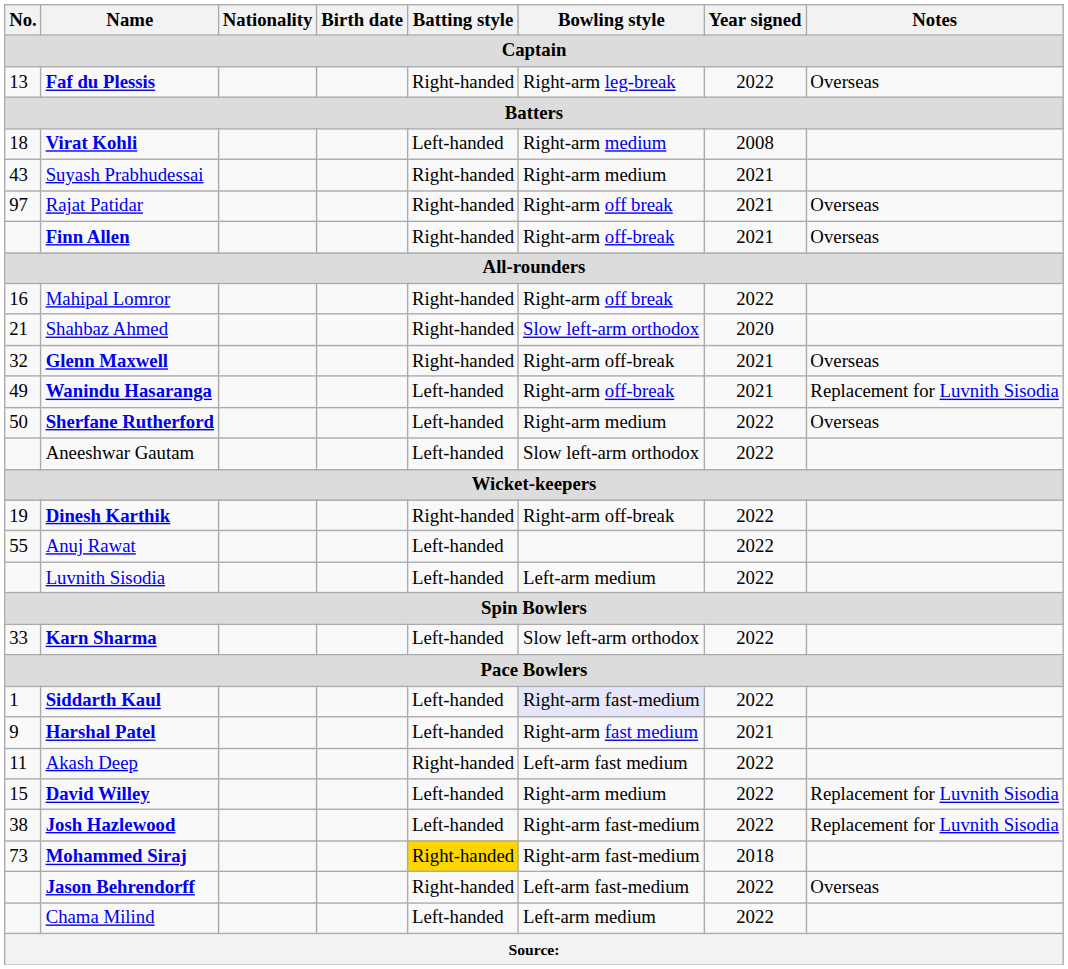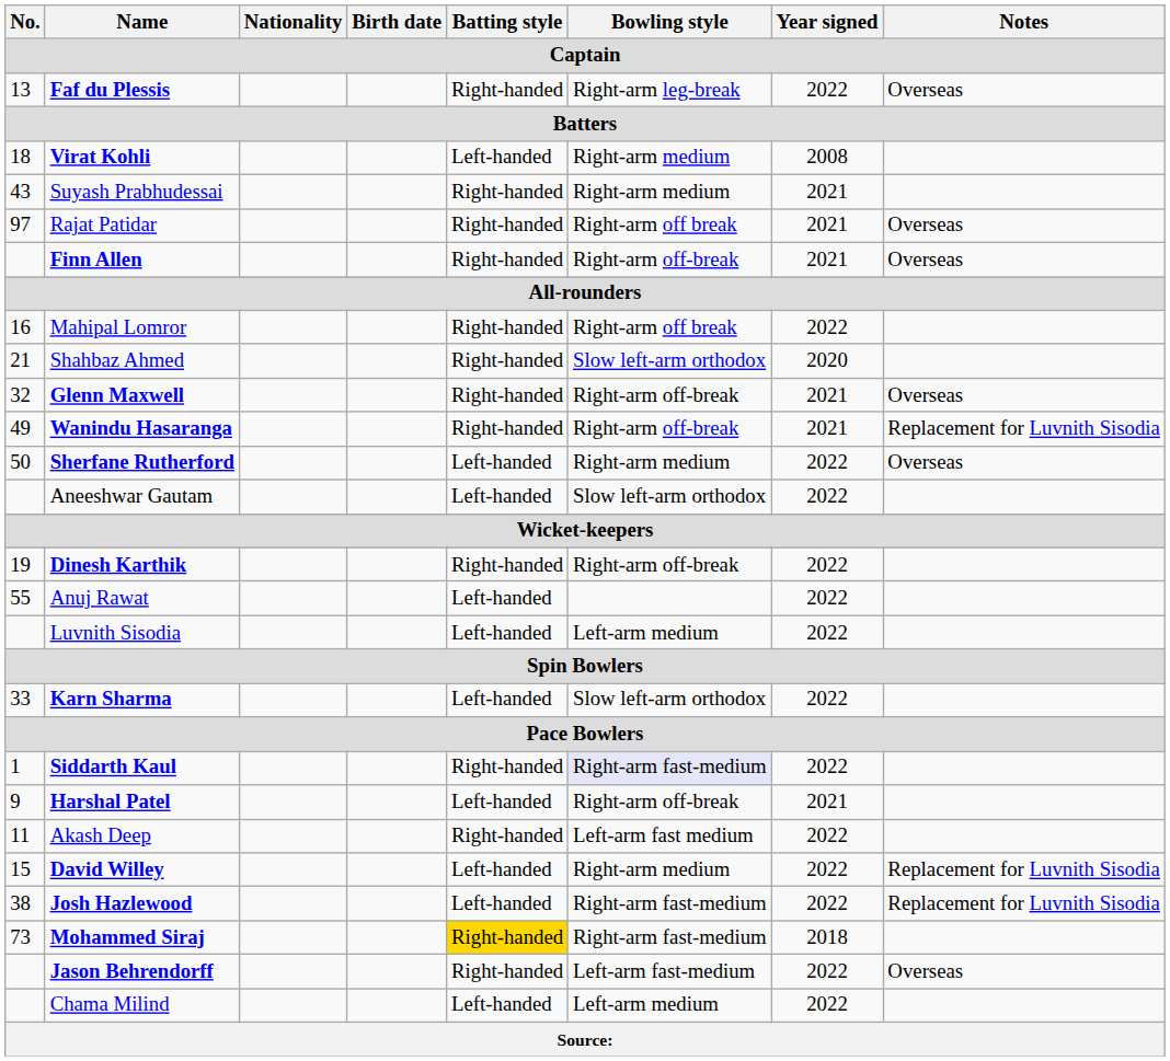Wanindu Hasaranga | Batting style: Left-handed -> Right-handed
Siddarth Kaul | Batting style: Left-handed -> Right-handed
Harshal Patel | Bowling style: Right-arm fast medium -> Right-arm off-break
